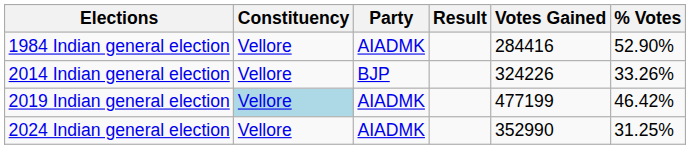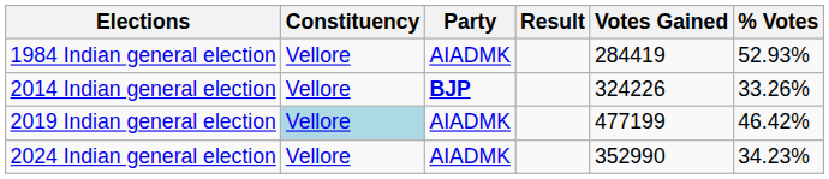1984 Indian general election | Votes Gained: 284416 -> 284419
1984 Indian general election | % Votes: 52.90% -> 52.93%
2014 Indian general election | Party: normal -> bold
2024 Indian general election | % Votes: 31.25% -> 34.23%
